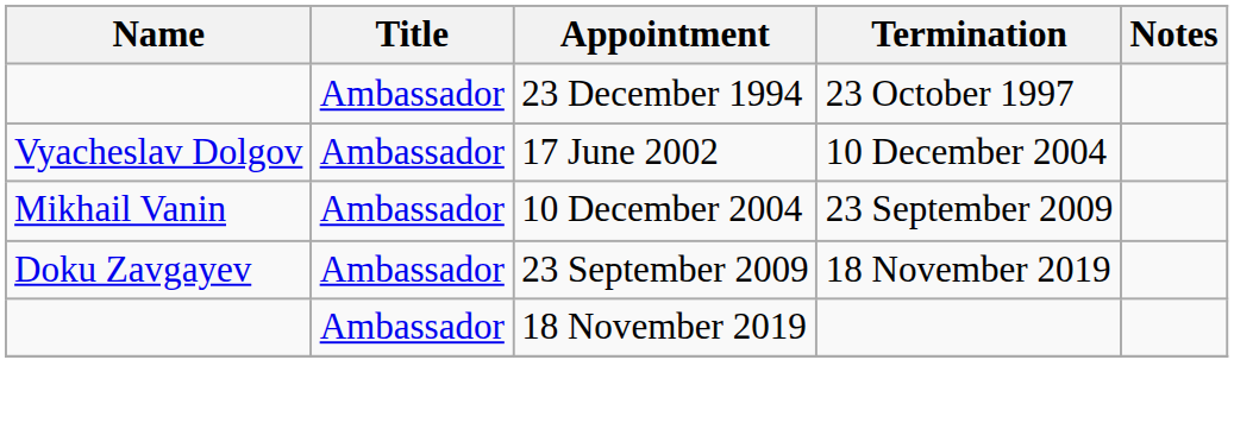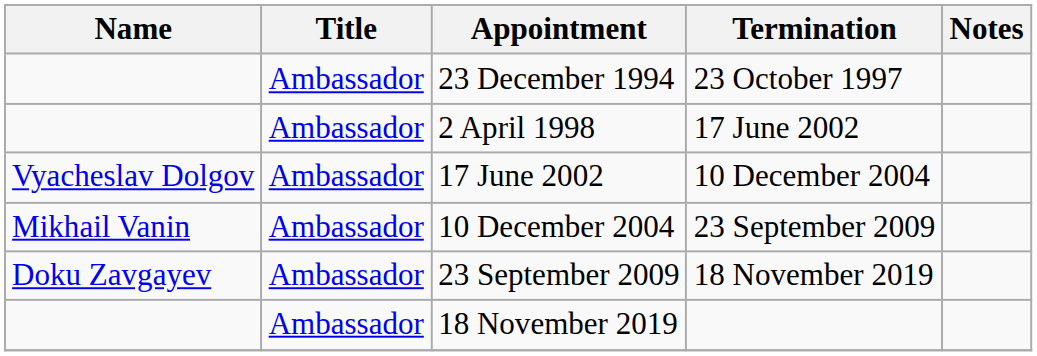+ row: Ambassador | 2 April 1998 | 17 June 2002
